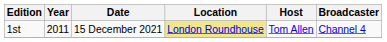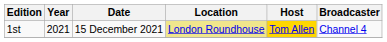1st | Year: 2011 -> 2021
1st | Host: no background -> gold background
